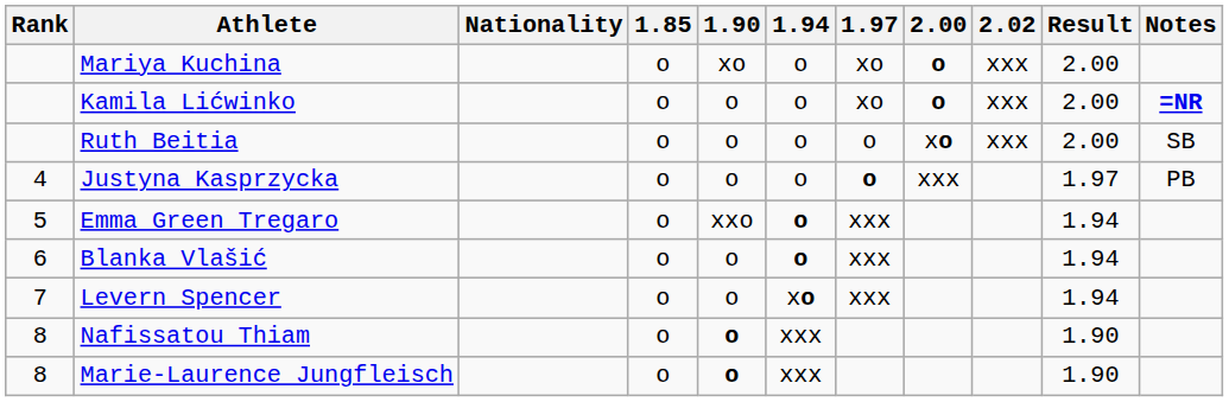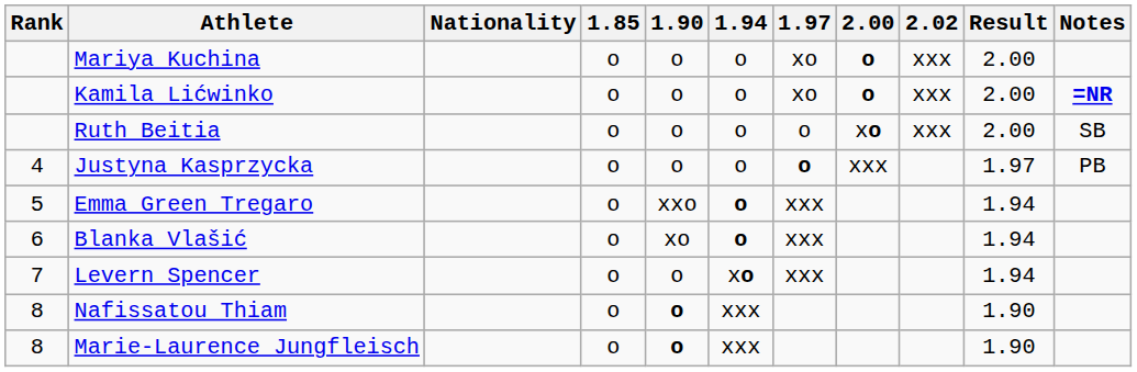Mariya Kuchina | 1.90: xo -> o
Blanka Vlašić | 1.90: o -> xo
